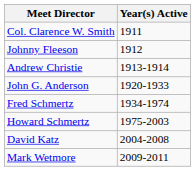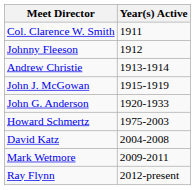+ row: John J. McGowan | 1915-1919
- row: Fred Schmertz | 1934-1974
+ row: Ray Flynn | 2012-present
